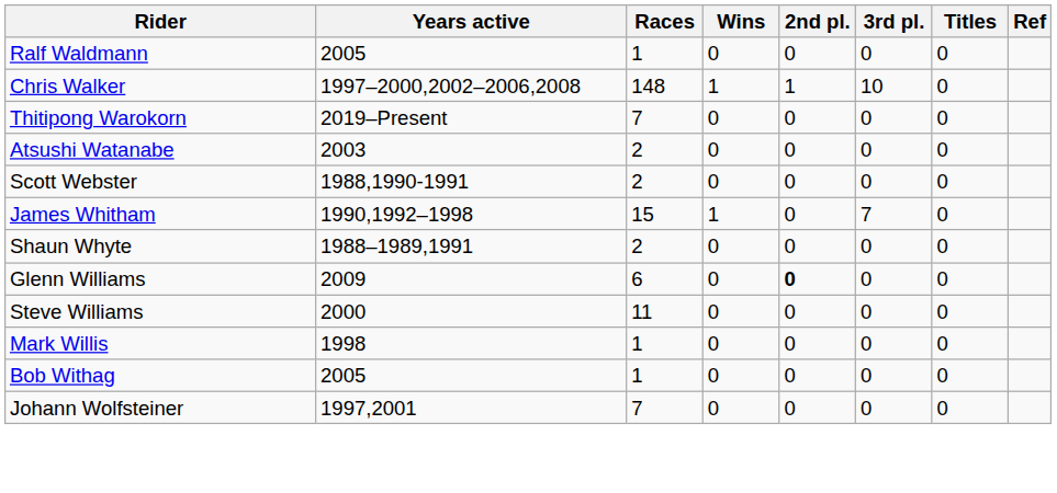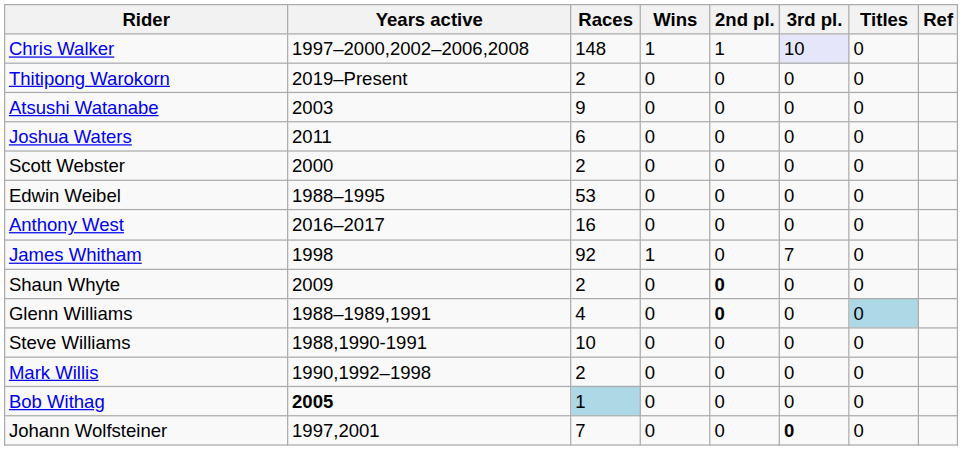- row: Ralf Waldmann | 2005 | 1 | 0 | 0 | 0 | 0
Chris Walker | 3rd pl.: no background -> lavender background
Thitipong Warokorn | Races: 7 -> 2
Atsushi Watanabe | Races: 2 -> 9
+ row: Joshua Waters | 2011 | 6 | 0 | 0 | 0 | 0
Scott Webster | Years active: 1988,1990-1991 -> 2000
+ row: Edwin Weibel | 1988–1995 | 53 | 0 | 0 | 0 | 0
+ row: Anthony West | 2016–2017 | 16 | 0 | 0 | 0 | 0
James Whitham | Years active: 1990,1992–1998 -> 1998
James Whitham | Races: 15 -> 92
Shaun Whyte | Years active: 1988–1989,1991 -> 2009
Shaun Whyte | 2nd pl.: normal -> bold
Glenn Williams | Years active: 2009 -> 1988–1989,1991
Glenn Williams | Races: 6 -> 4
Glenn Williams | Titles: no background -> lightblue background
Steve Williams | Years active: 2000 -> 1988,1990-1991
Steve Williams | Races: 11 -> 10
Mark Willis | Years active: 1998 -> 1990,1992–1998
Mark Willis | Races: 1 -> 2
Bob Withag | Years active: normal -> bold
Bob Withag | Races: no background -> lightblue background
Johann Wolfsteiner | 3rd pl.: normal -> bold
